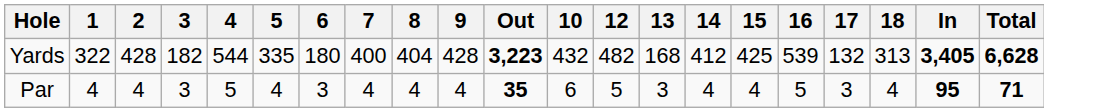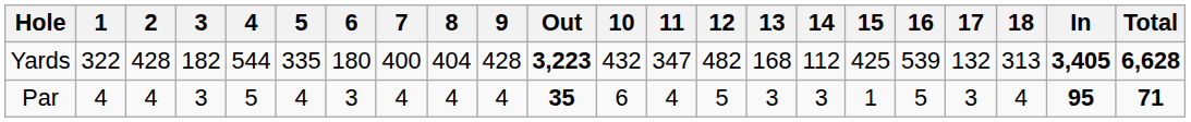+ column: 11 | 347 | 4
Yards | 14: 412 -> 112
Par | 14: 4 -> 3
Par | 15: 4 -> 1
